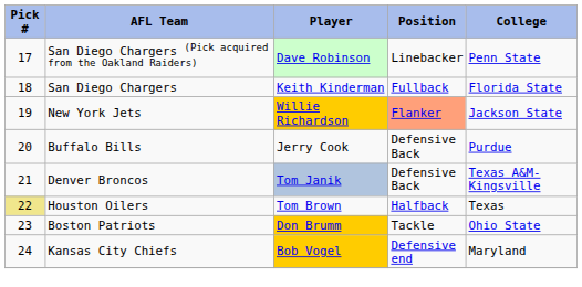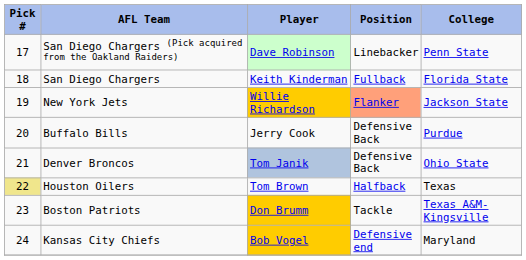Denver Broncos | College: Texas A&M-Kingsville -> Ohio State
Boston Patriots | College: Ohio State -> Texas A&M-Kingsville
